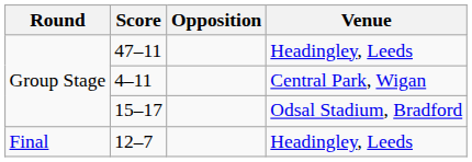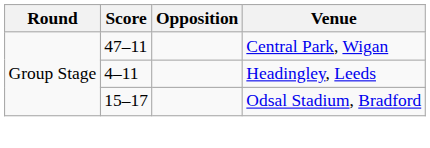47–11 | Venue: Headingley, Leeds -> Central Park, Wigan
4–11 | Venue: Central Park, Wigan -> Headingley, Leeds
- row: Final | 12–7 | Headingley, Leeds
